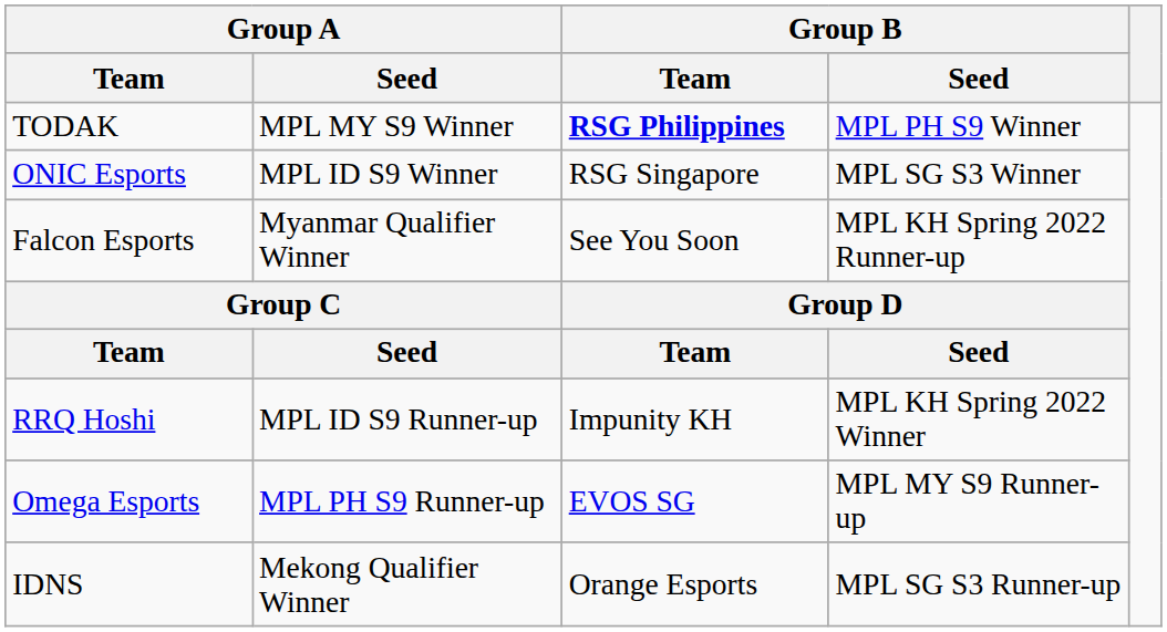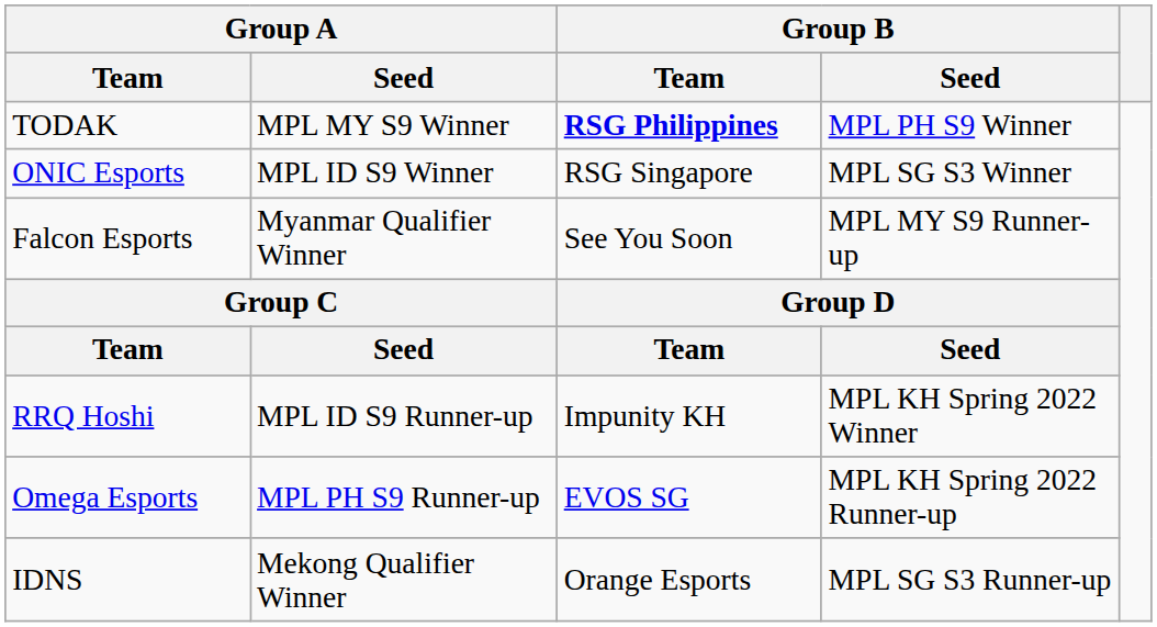Falcon Esports | Group B / Seed: MPL KH Spring 2022 Runner-up -> MPL MY S9 Runner-up
Omega Esports | Group B / Seed: MPL MY S9 Runner-up -> MPL KH Spring 2022 Runner-up
